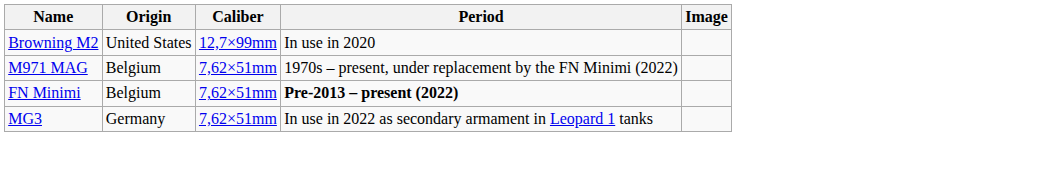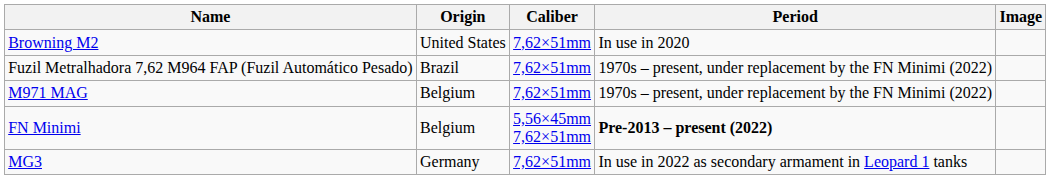Browning M2 | Caliber: 12,7×99mm -> 7,62×51mm
+ row: Fuzil Metralhadora 7,62 M964 FAP (Fuzil Automático Pesado) | Brazil | 7,62×51mm | 1970s – present, under replacement by the FN Minimi (2022)
FN Minimi | Caliber: 7,62×51mm -> 5,56×45mm 7,62×51mm
